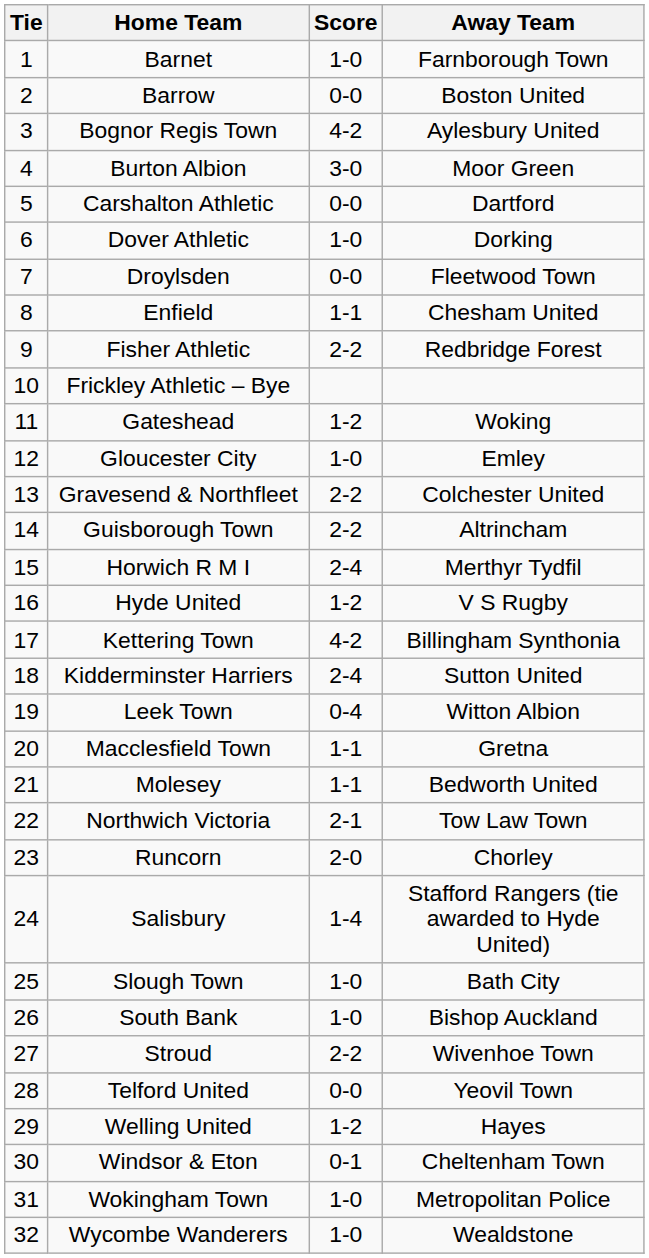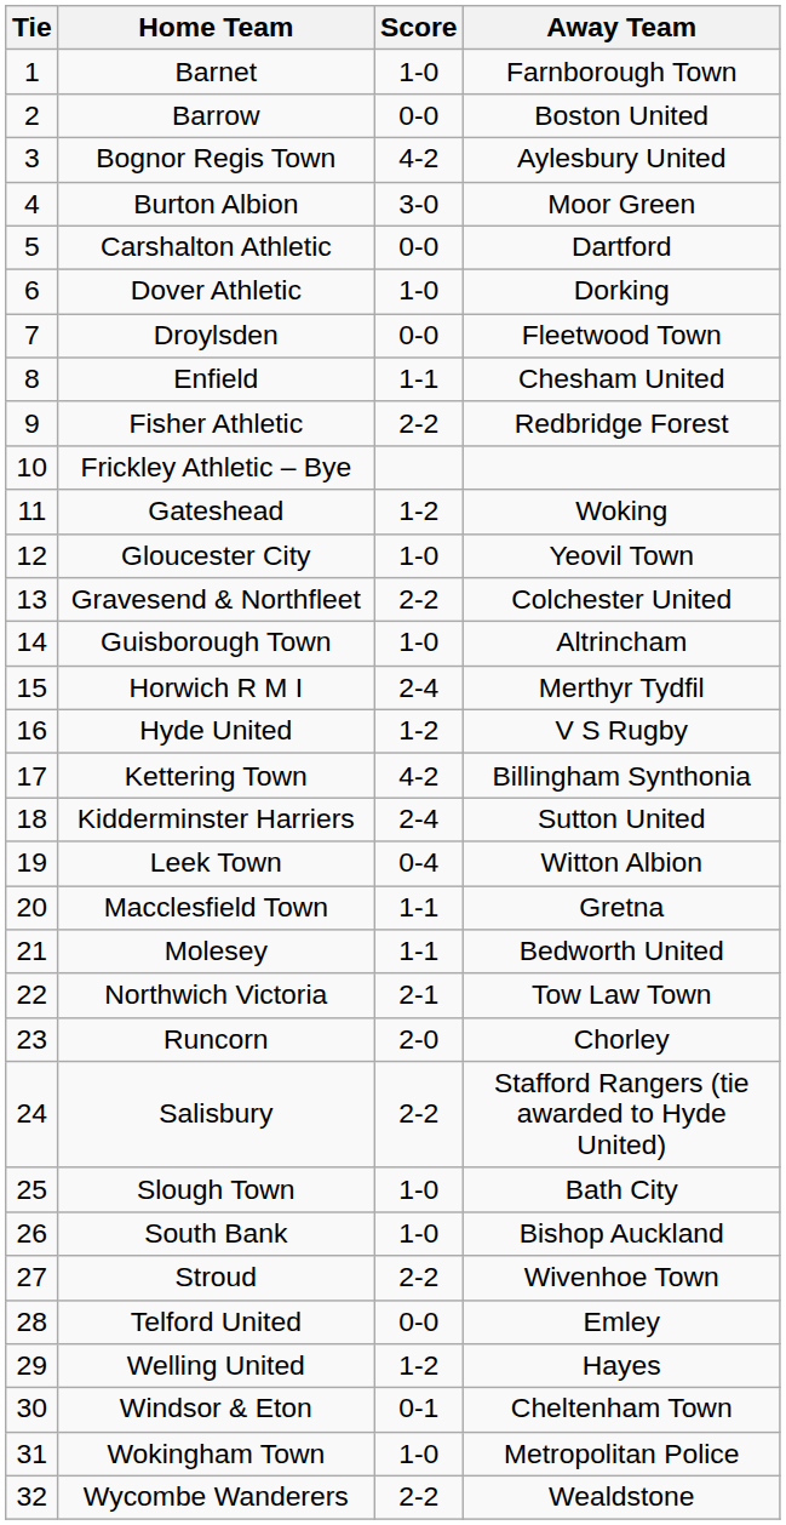Gloucester City | Away Team: Emley -> Yeovil Town
Guisborough Town | Score: 2-2 -> 1-0
Salisbury | Score: 1-4 -> 2-2
Telford United | Away Team: Yeovil Town -> Emley
Wycombe Wanderers | Score: 1-0 -> 2-2
